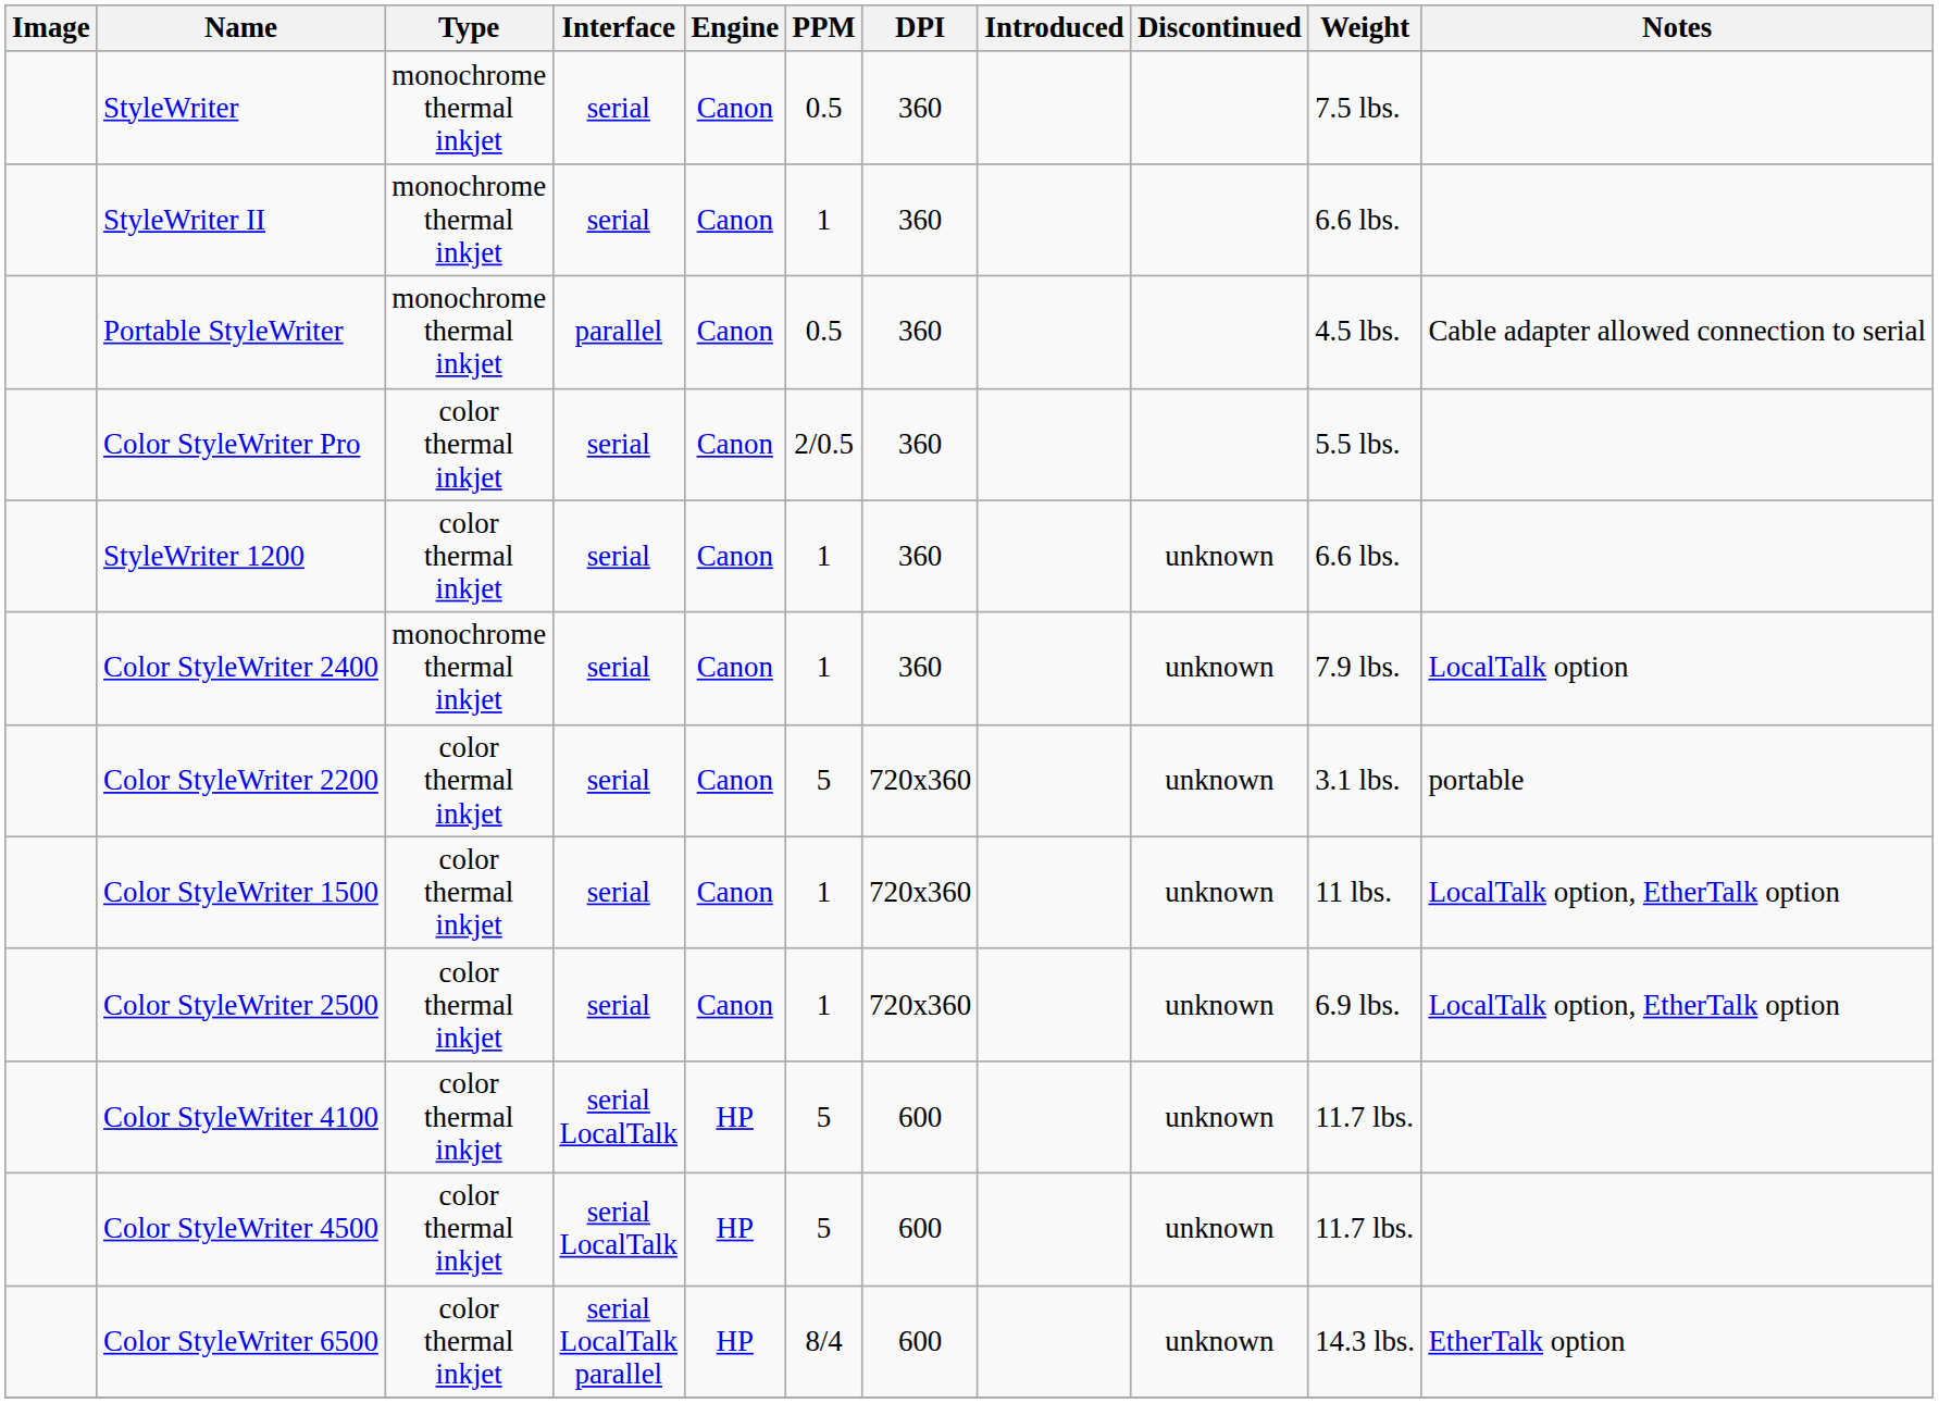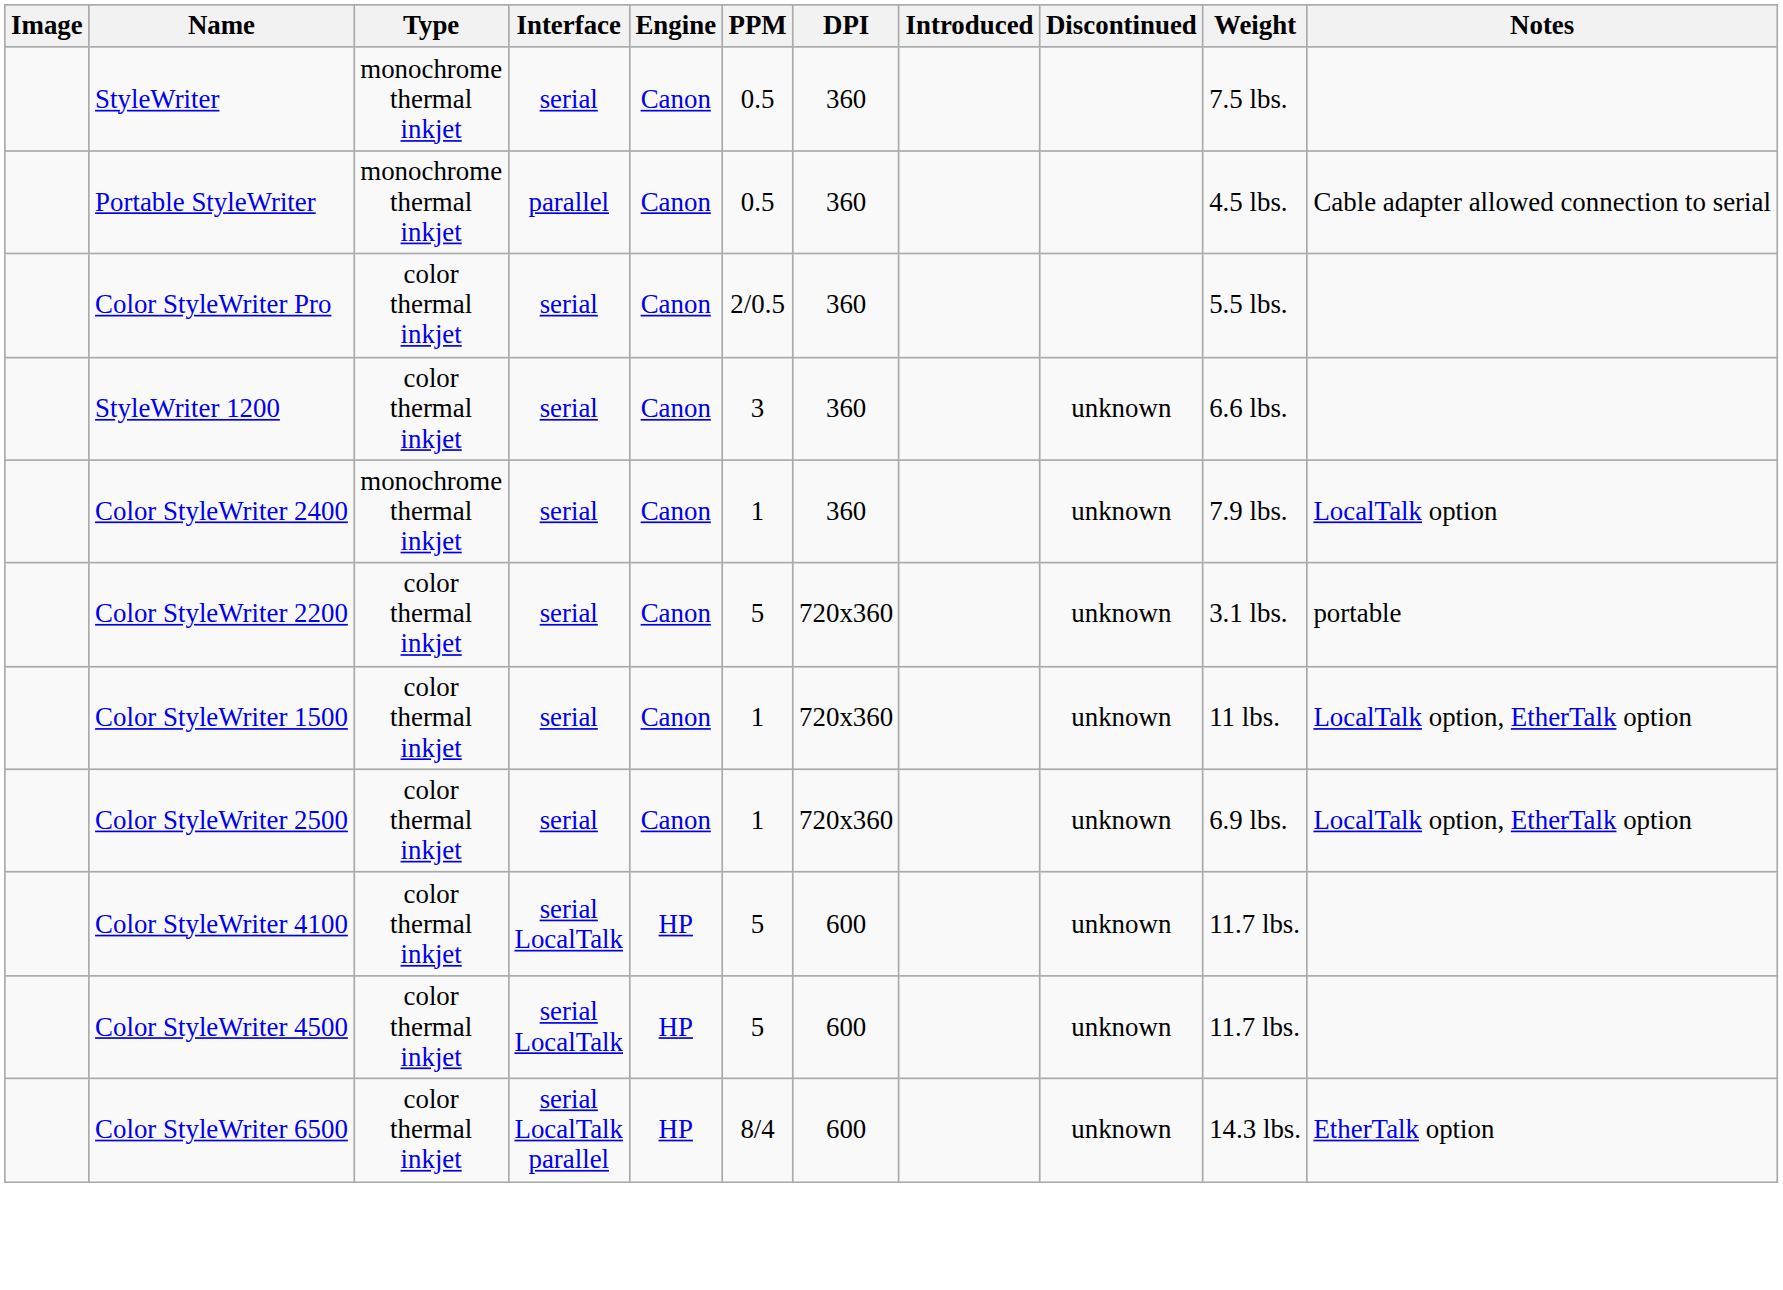- row: StyleWriter II | monochrome thermal inkjet | serial | Canon | 1 | 360 | 6.6 lbs.
StyleWriter 1200 | PPM: 1 -> 3
